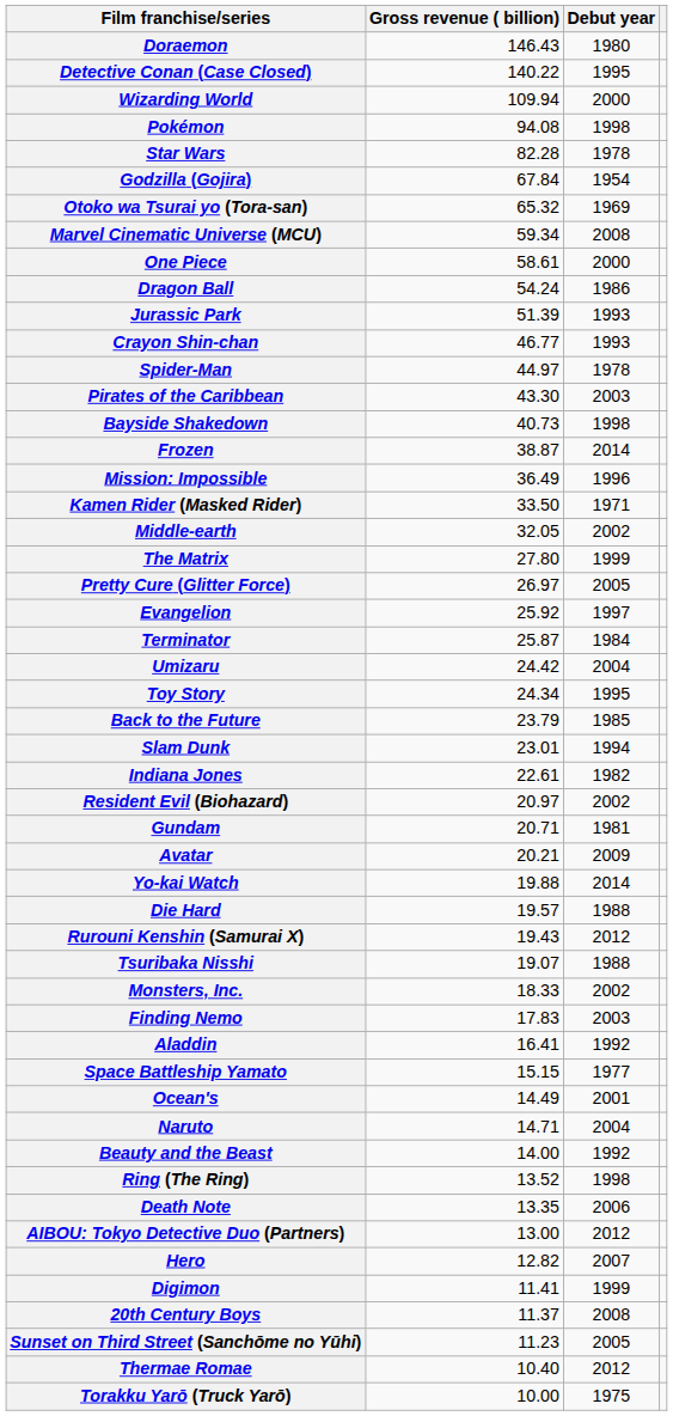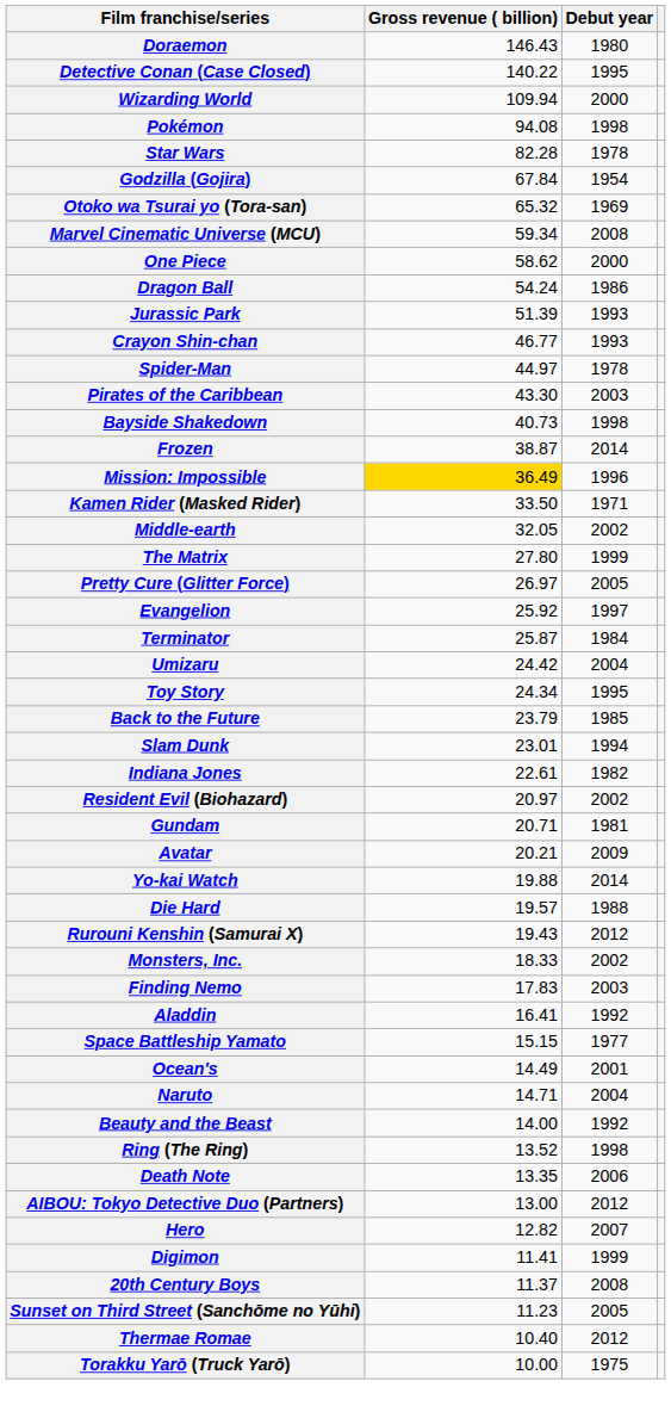One Piece | Gross revenue ( billion): 58.61 -> 58.62
Mission: Impossible | Gross revenue ( billion): no background -> gold background
- row: Tsuribaka Nisshi | 19.07 | 1988
